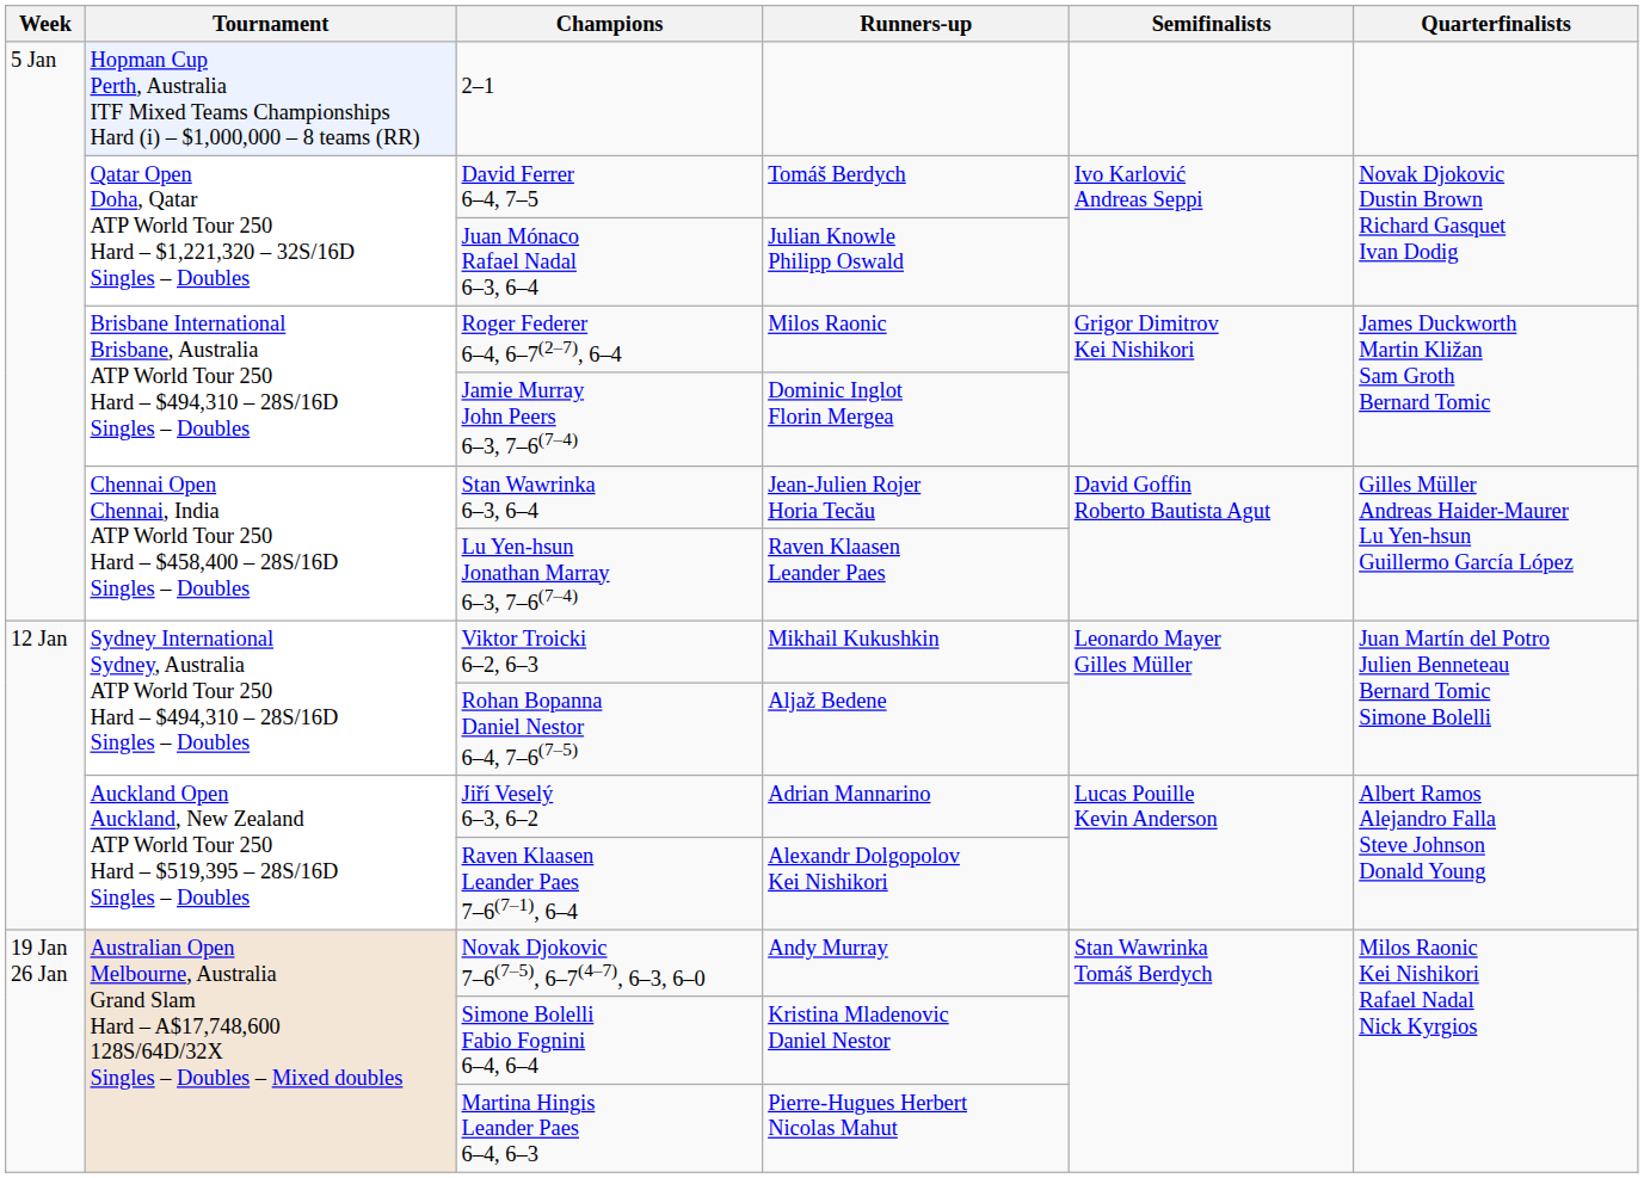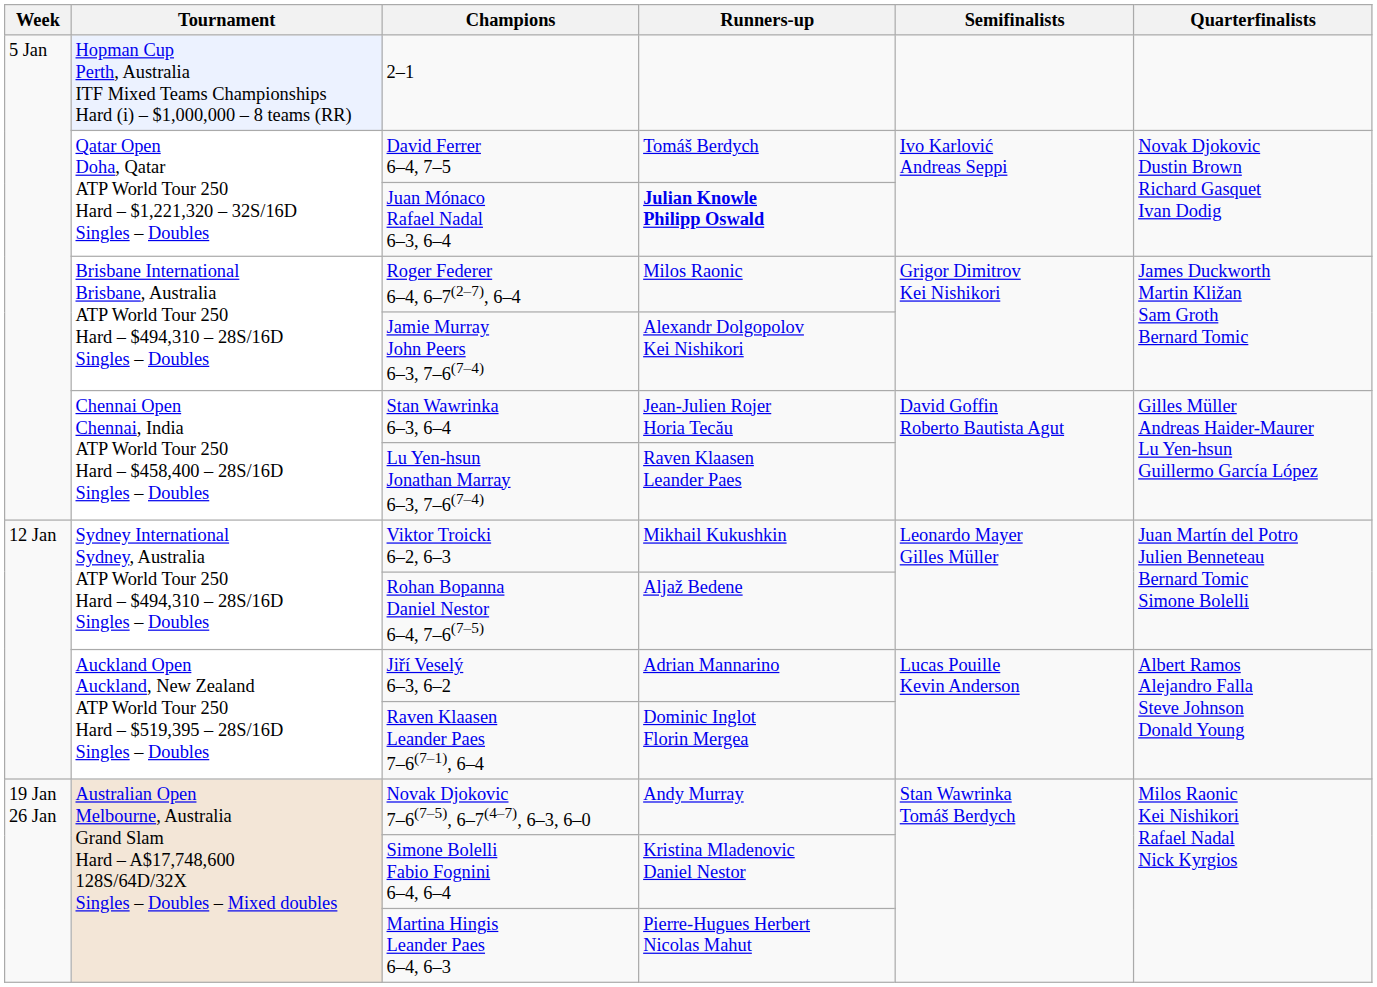Juan Mónaco Rafael Nadal 6–3, 6–4 | Runners-up: normal -> bold
Jamie Murray John Peers 6–3, 7–6(7–4) | Runners-up: Dominic Inglot Florin Mergea -> Alexandr Dolgopolov Kei Nishikori
Raven Klaasen Leander Paes 7–6(7–1), 6–4 | Runners-up: Alexandr Dolgopolov Kei Nishikori -> Dominic Inglot Florin Mergea
